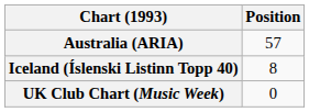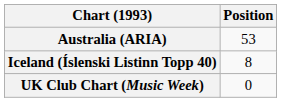Australia (ARIA) | Position: 57 -> 53
